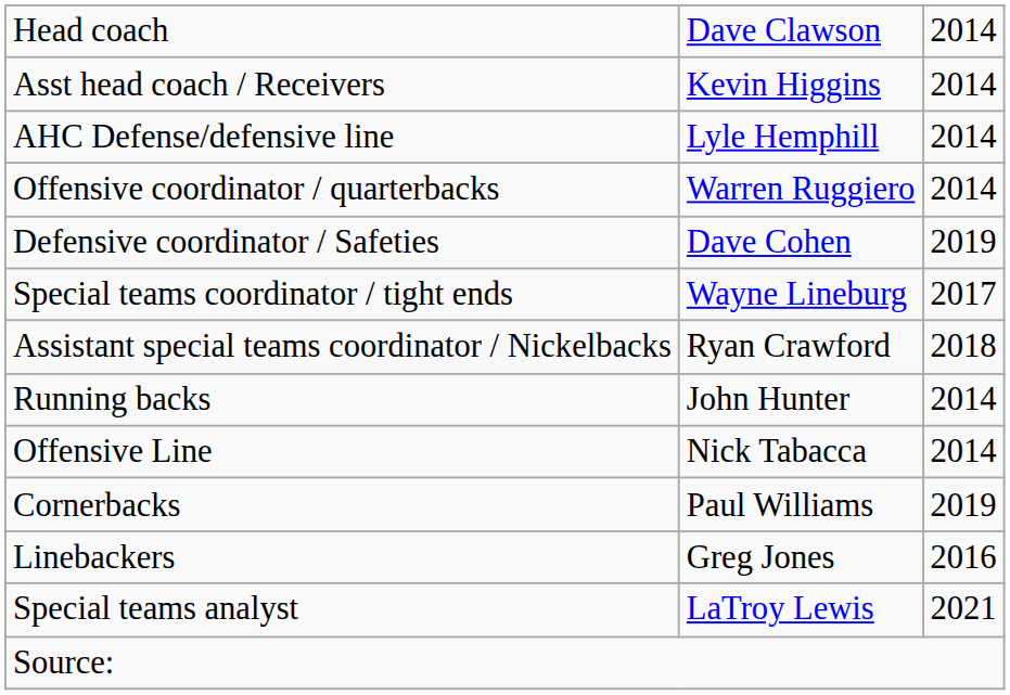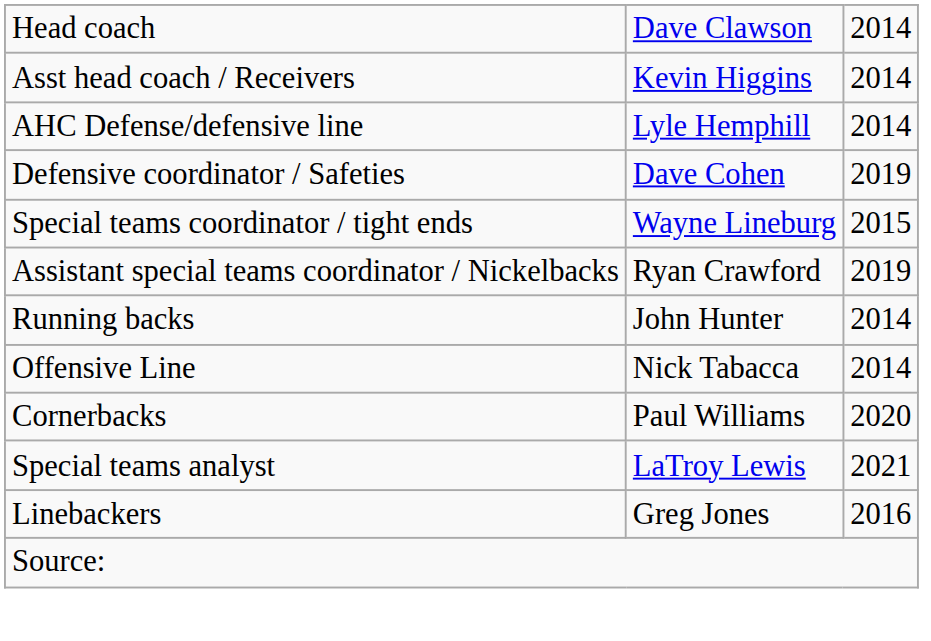- row: Offensive coordinator / quarterbacks | Warren Ruggiero | 2014
Special teams coordinator / tight ends | column 3: 2017 -> 2015
Assistant special teams coordinator / Nickelbacks | column 3: 2018 -> 2019
Cornerbacks | column 3: 2019 -> 2020
rows swapped: Linebackers <-> Special teams analyst
